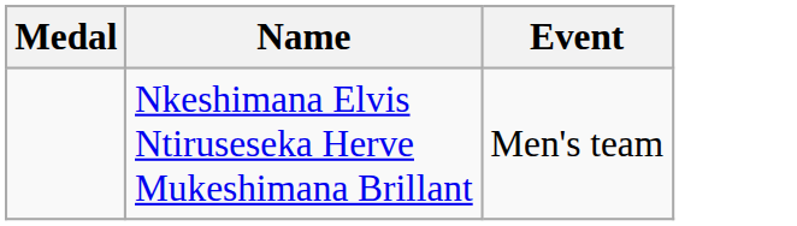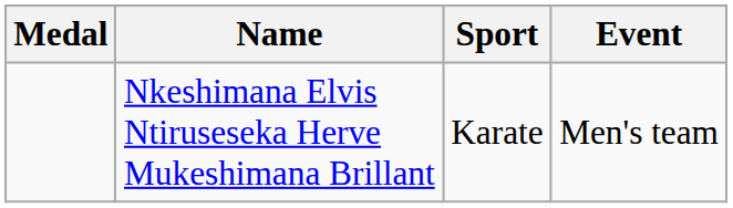+ column: Sport | Karate
